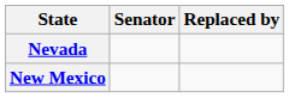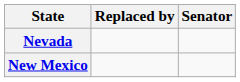columns swapped: Senator <-> Replaced by
